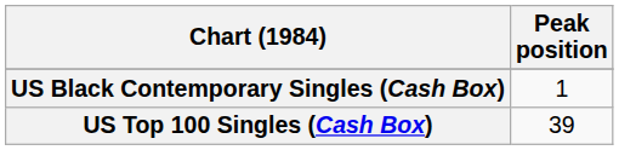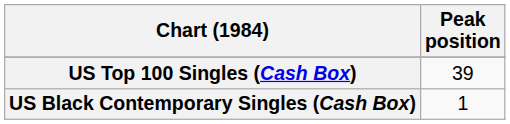rows swapped: US Top 100 Singles (Cash Box) <-> US Black Contemporary Singles (Cash Box)
